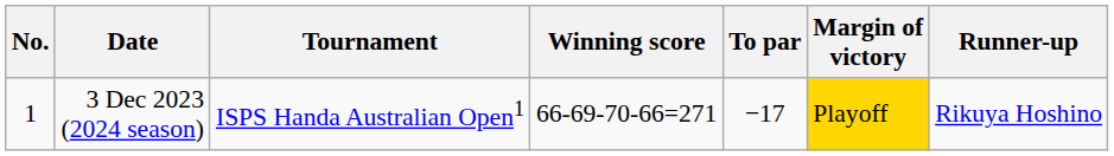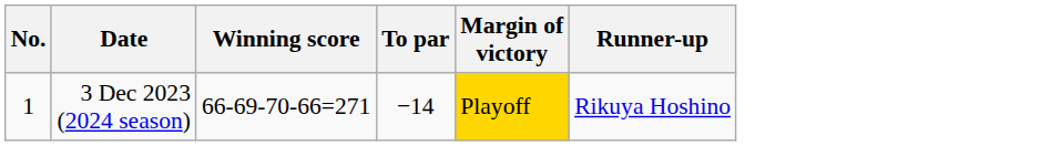- column: Tournament | ISPS Handa Australian Open1
3 Dec 2023 (2024 season) | To par: −17 -> −14
